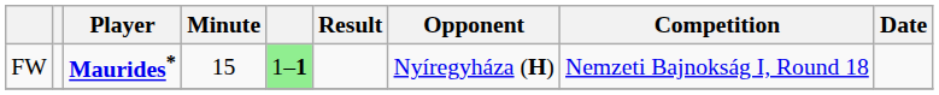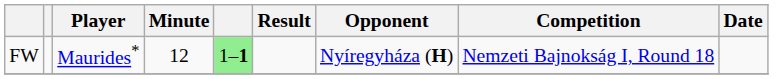FW | Player: bold -> normal
FW | Minute: 15 -> 12
